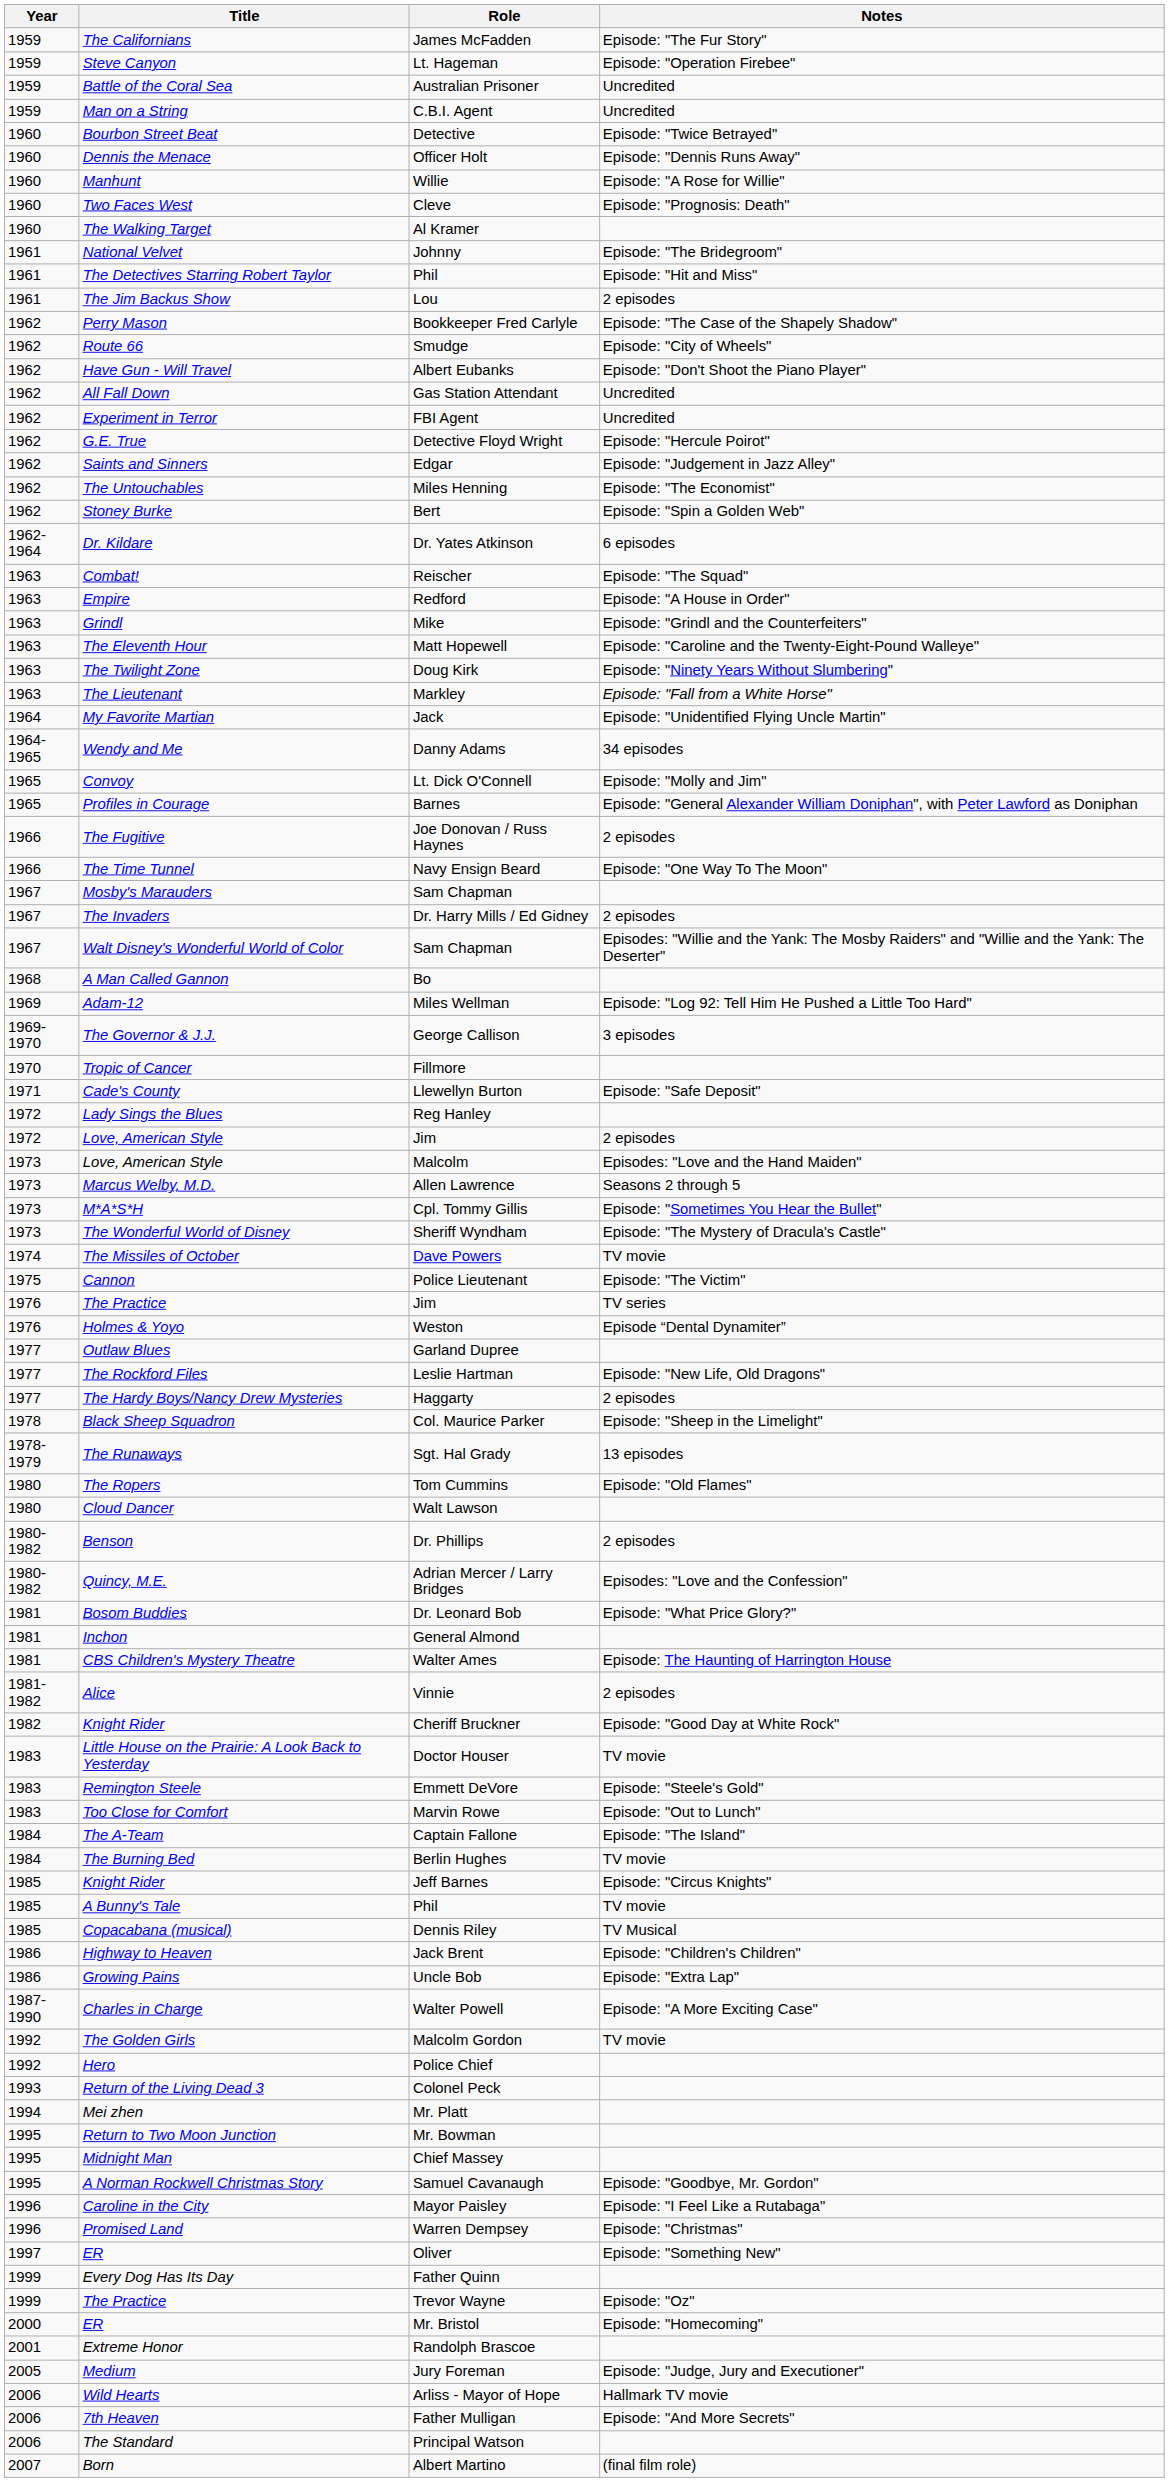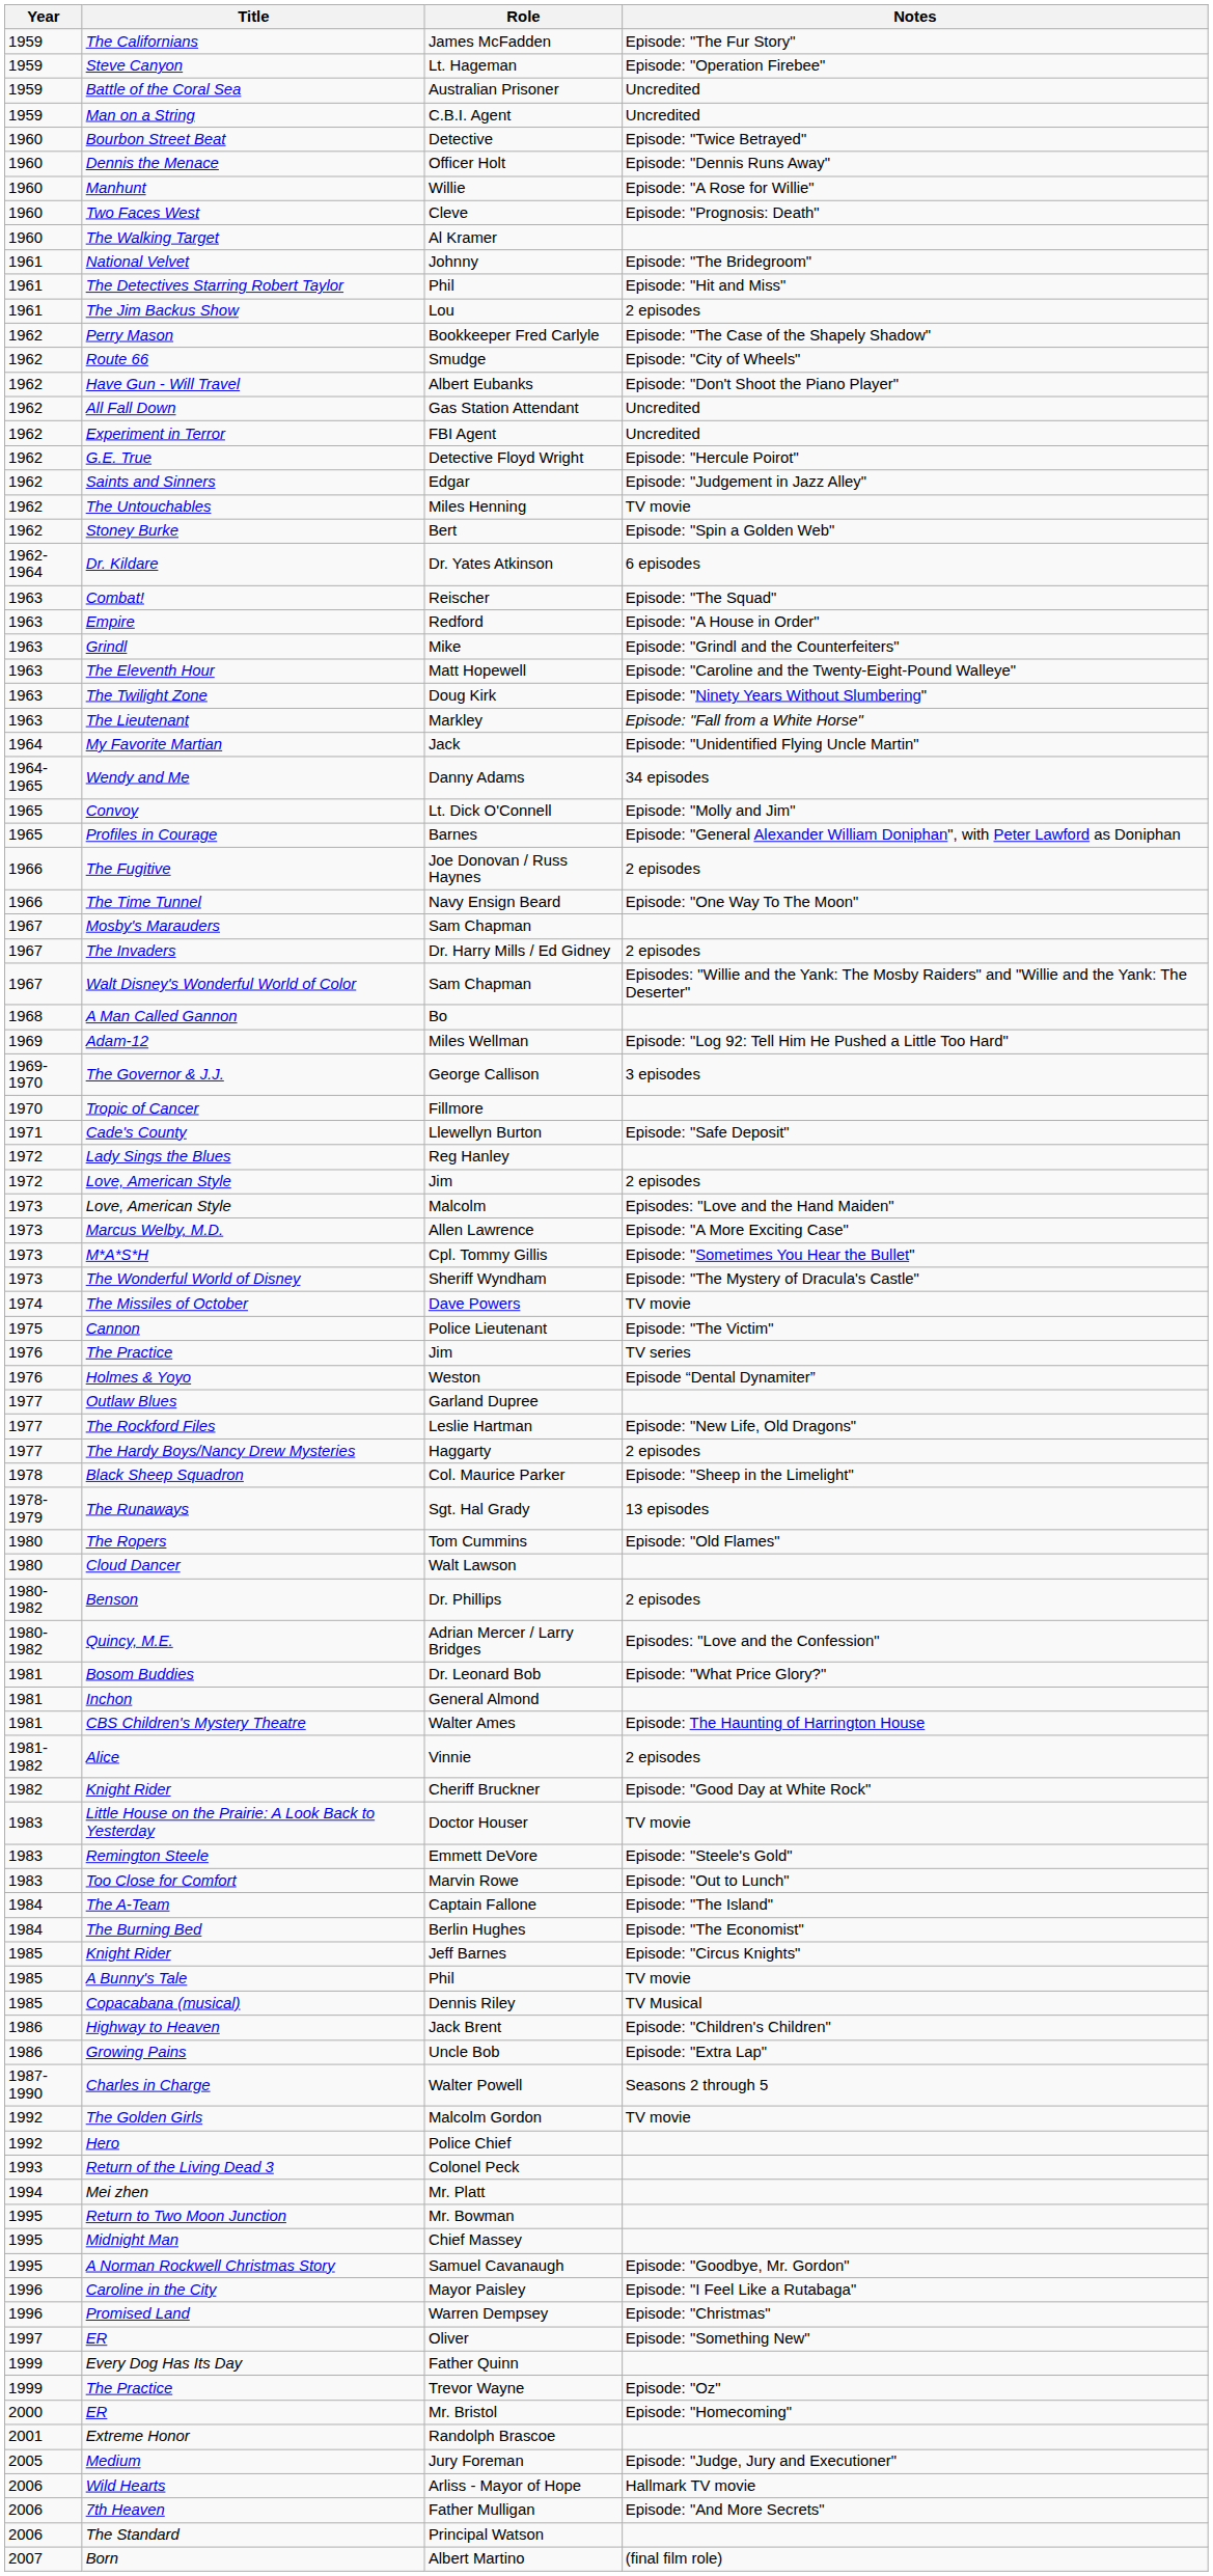Miles Henning | Notes: Episode: "The Economist" -> TV movie
Allen Lawrence | Notes: Seasons 2 through 5 -> Episode: "A More Exciting Case"
Berlin Hughes | Notes: TV movie -> Episode: "The Economist"
Walter Powell | Notes: Episode: "A More Exciting Case" -> Seasons 2 through 5
